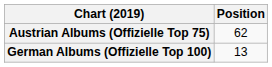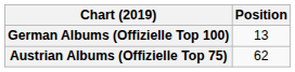rows swapped: German Albums (Offizielle Top 100) <-> Austrian Albums (Offizielle Top 75)
